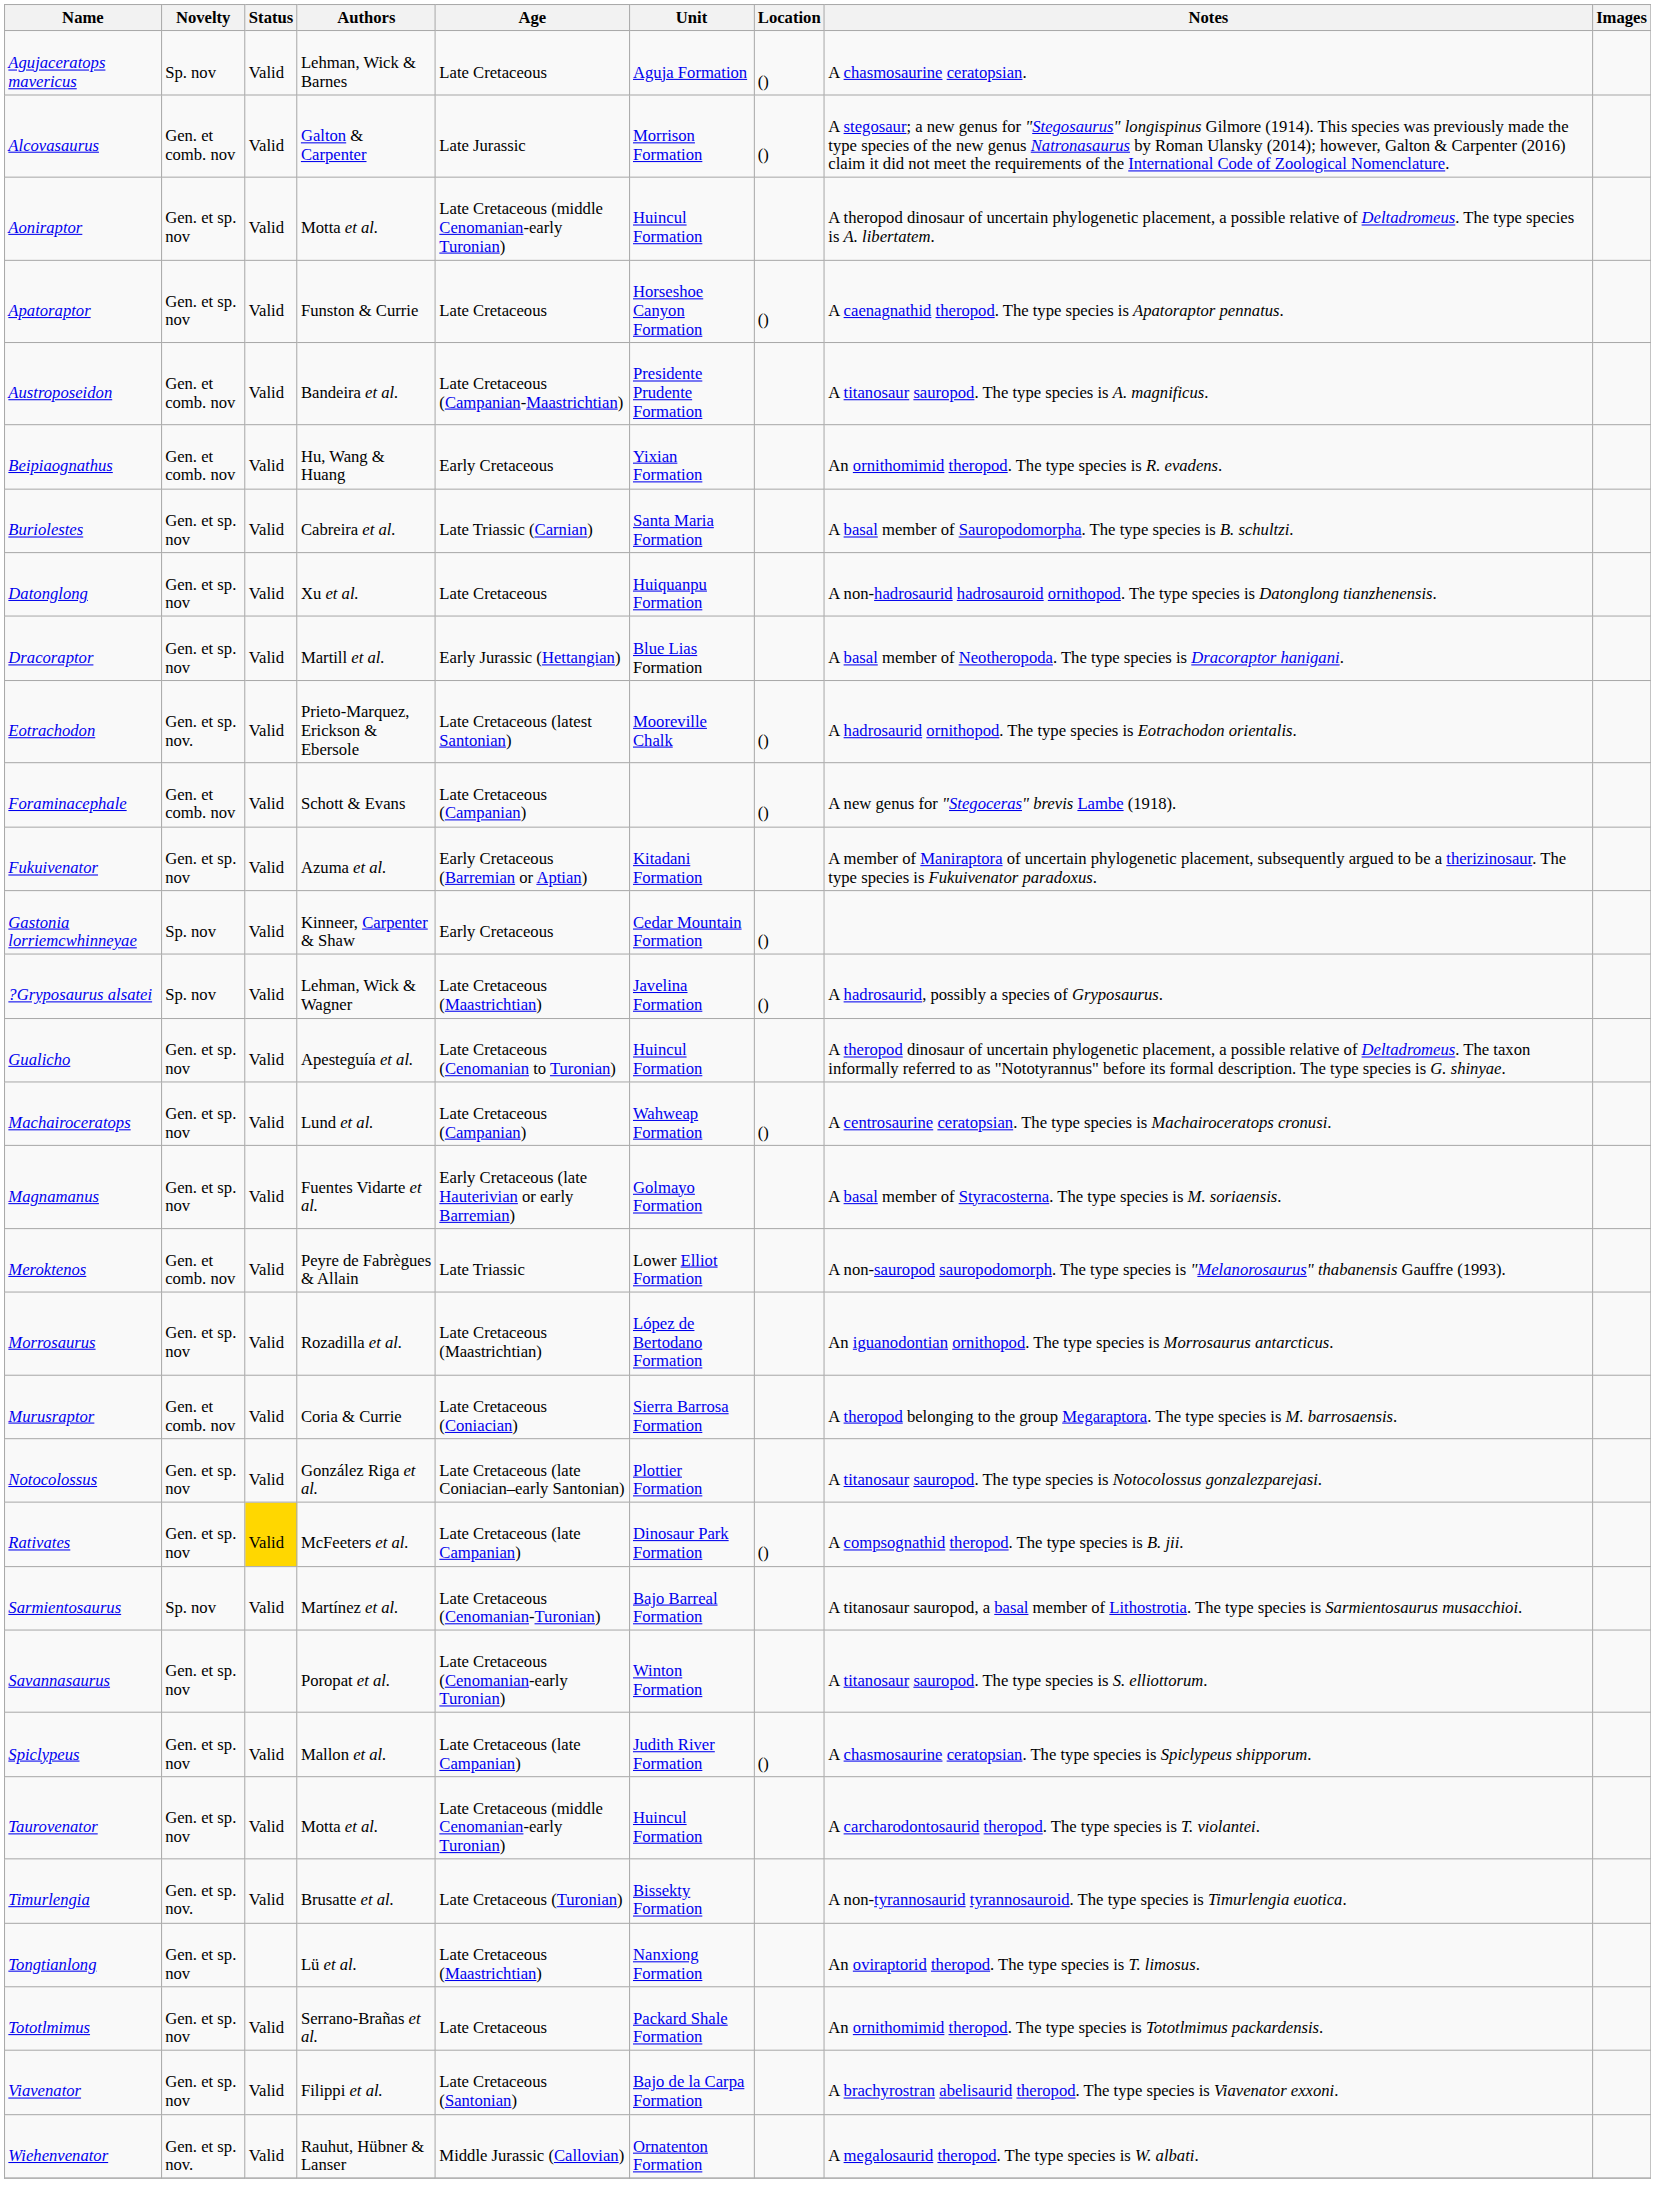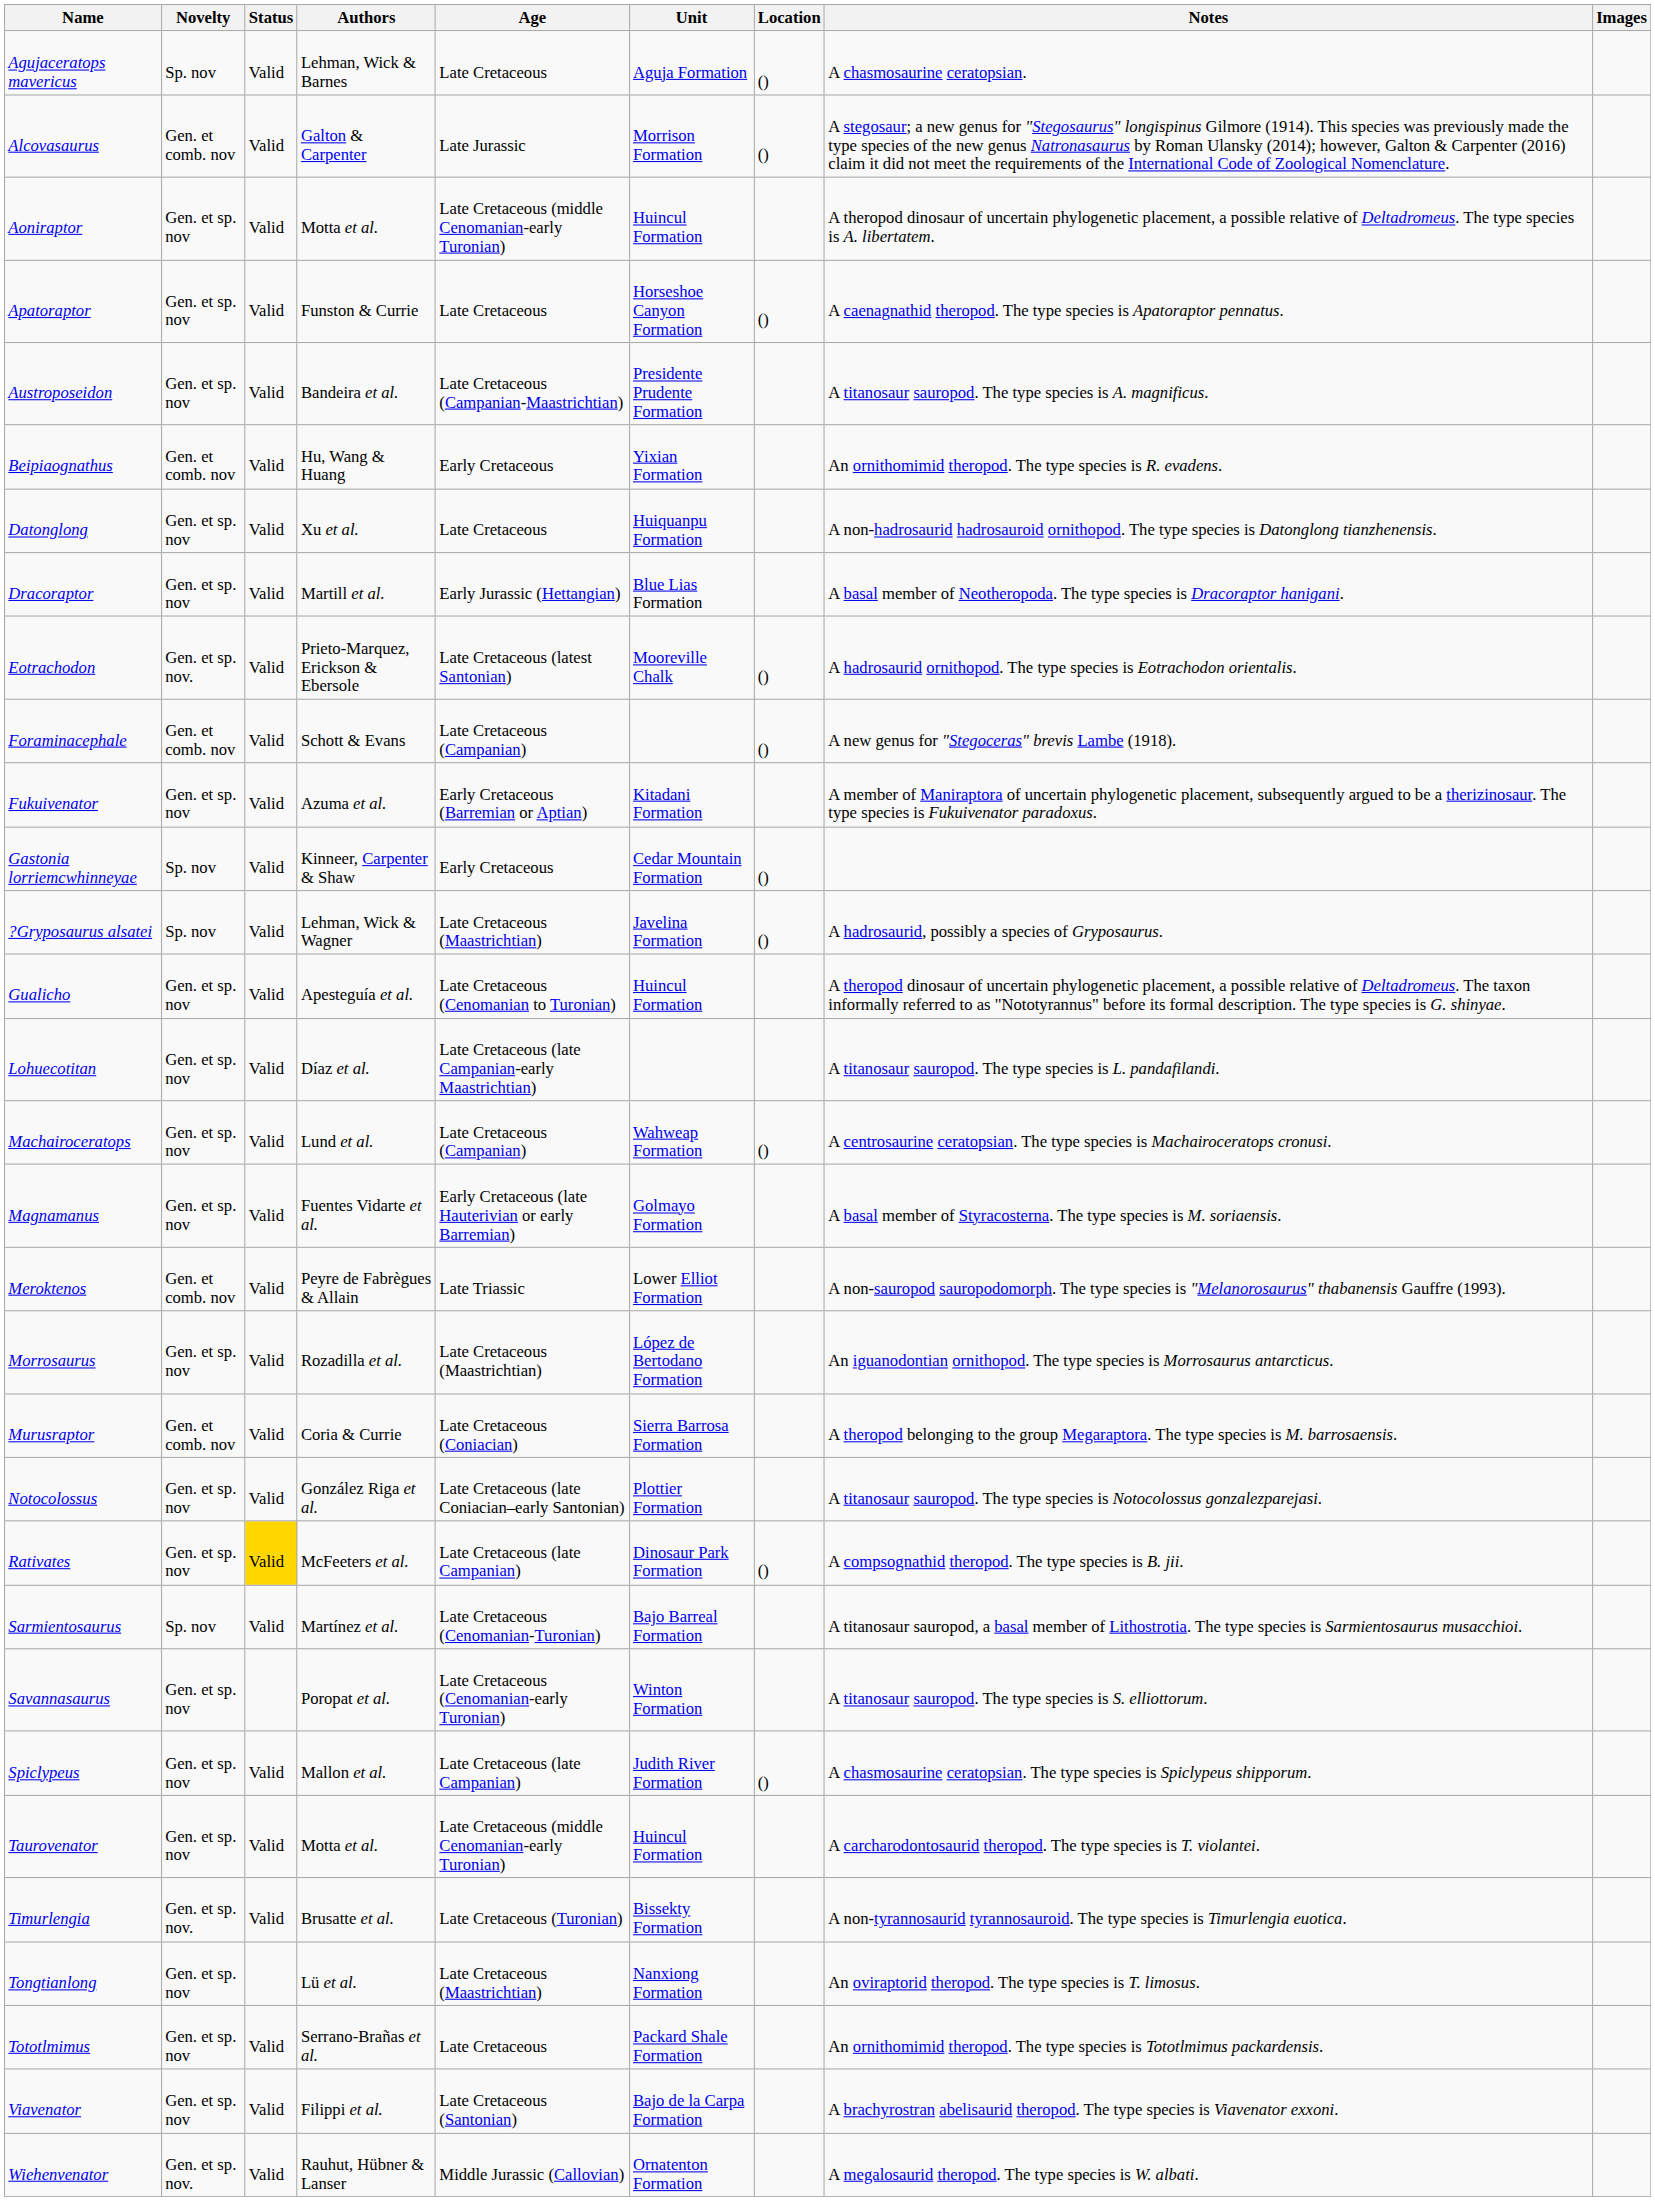Austroposeidon | Novelty: Gen. et comb. nov -> Gen. et sp. nov
- row: Buriolestes | Gen. et sp. nov | Valid | Cabreira et al. | Late Triassic (Carnian) | Santa Maria Formation | A basal member of Sauropodomorpha. The type species is B. schultzi.
+ row: Lohuecotitan | Gen. et sp. nov | Valid | Díaz et al. | Late Cretaceous (late Campanian-early Maastrichtian) | A titanosaur sauropod. The type species is L. pandafilandi.
